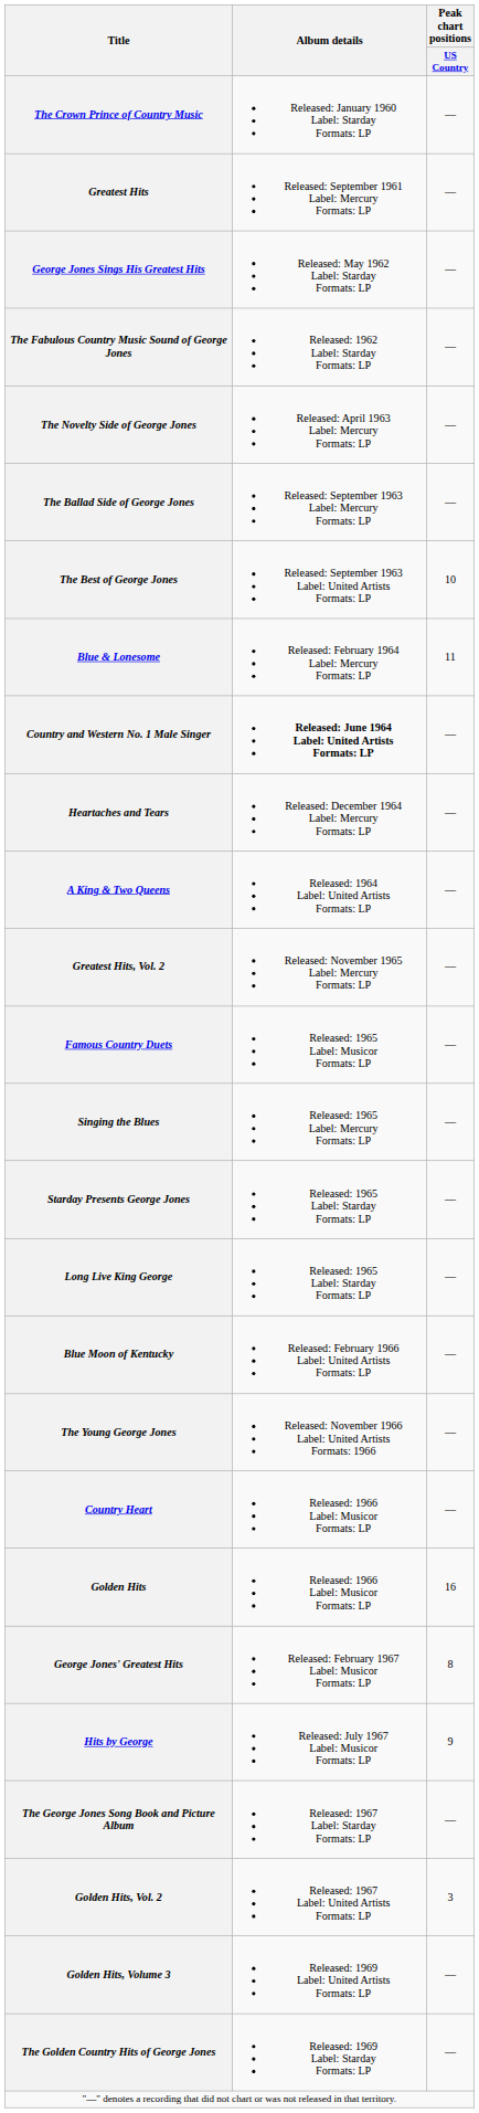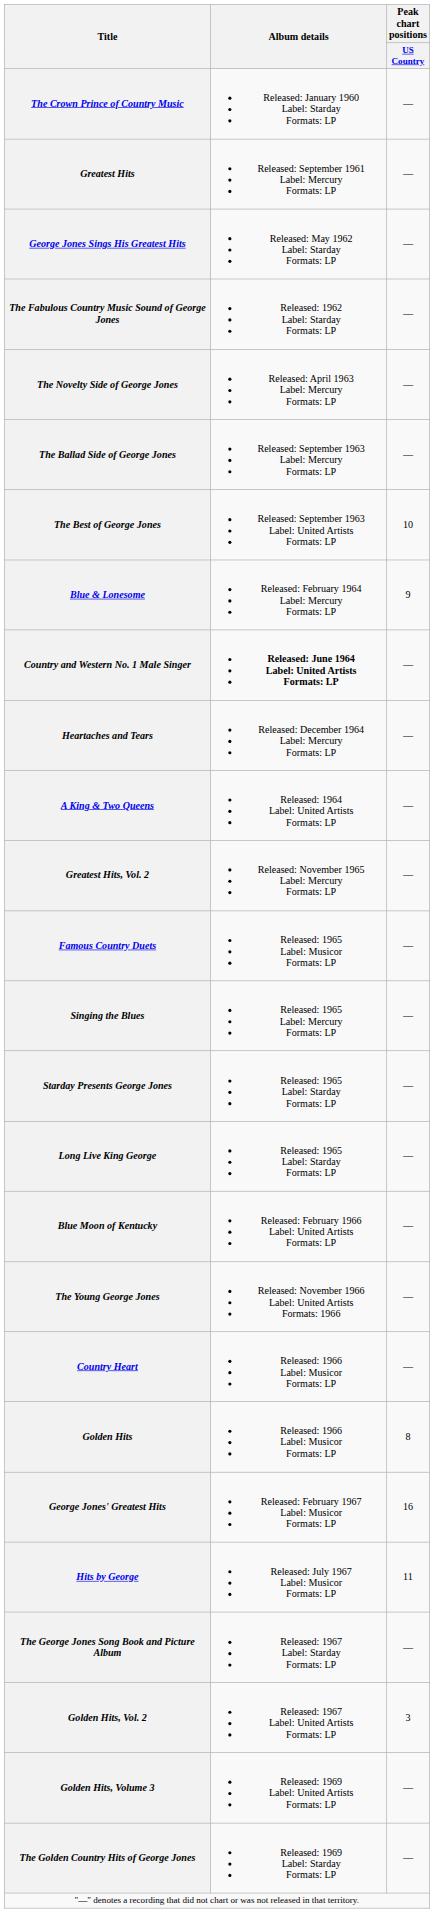Blue & Lonesome | Peak chart positions / US Country: 11 -> 9
Golden Hits | Peak chart positions / US Country: 16 -> 8
George Jones' Greatest Hits | Peak chart positions / US Country: 8 -> 16
Hits by George | Peak chart positions / US Country: 9 -> 11
